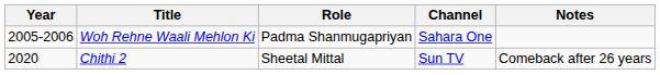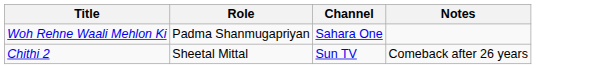- column: Year | 2005-2006 | 2020
